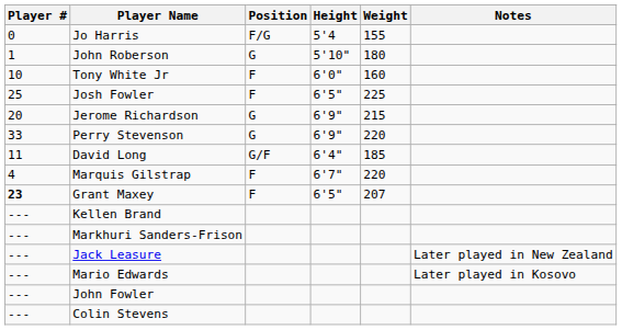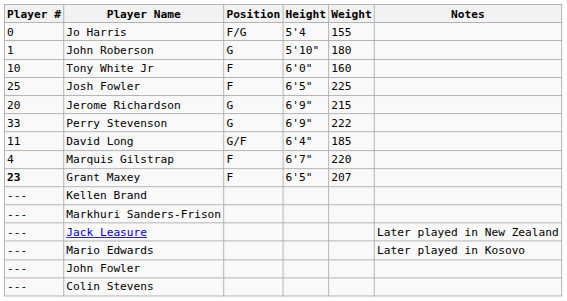Perry Stevenson | Weight: 220 -> 222
